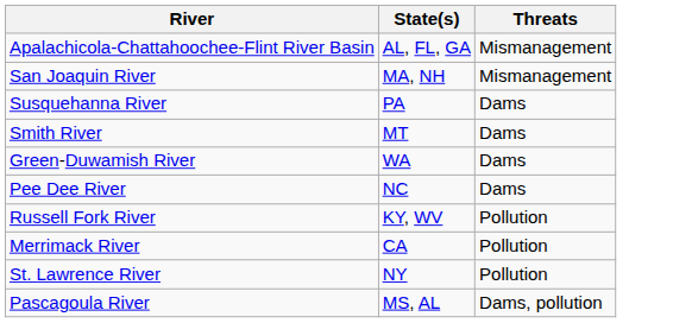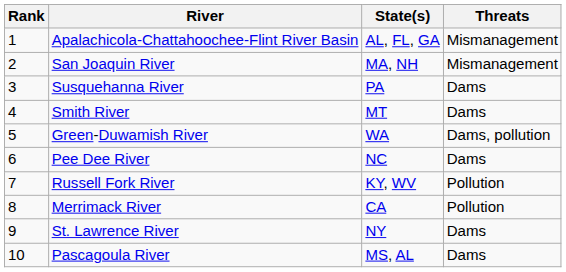+ column: Rank | 1 | 2 | 3 | 4 | 5 | 6 | 7 | 8 | 9 | 10
Green-Duwamish River | Threats: Dams -> Dams, pollution
St. Lawrence River | Threats: Pollution -> Dams
Pascagoula River | Threats: Dams, pollution -> Dams
